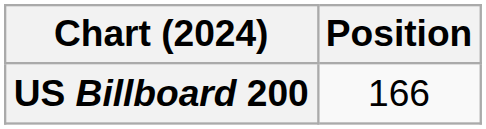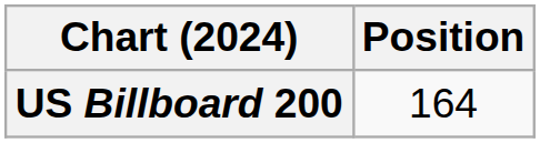US Billboard 200 | Position: 166 -> 164
